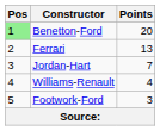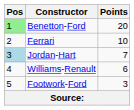Ferrari | Points: 13 -> 10
Jordan-Hart | Pos: no background -> lightblue background
Williams-Renault | Points: 4 -> 6
